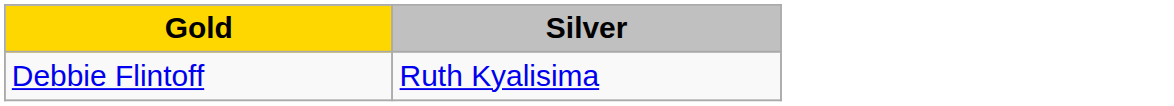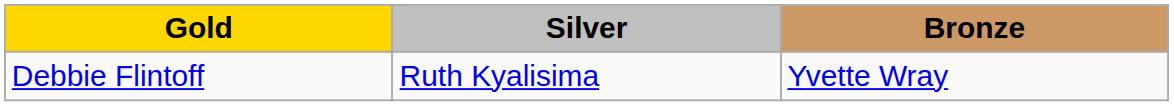+ column: Bronze | Yvette Wray
